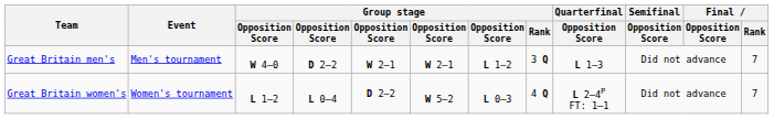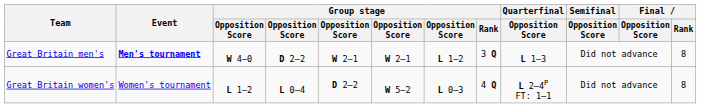Great Britain men's | Event: normal -> bold
Great Britain men's | Final / Rank: 7 -> 8
Great Britain women's | Final / Rank: 7 -> 8
